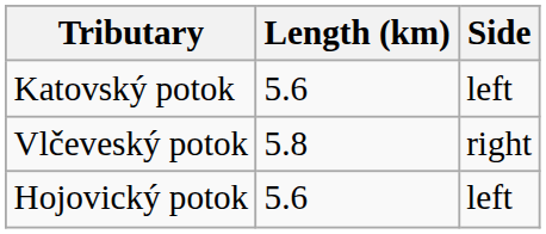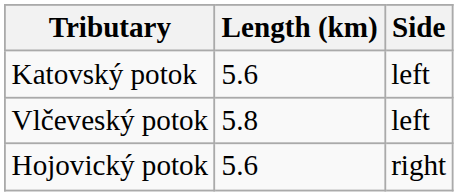Vlčeveský potok | Side: right -> left
Hojovický potok | Side: left -> right
